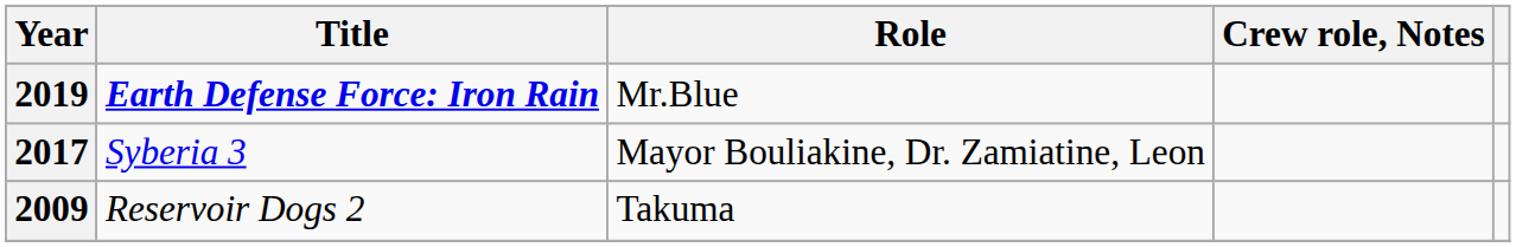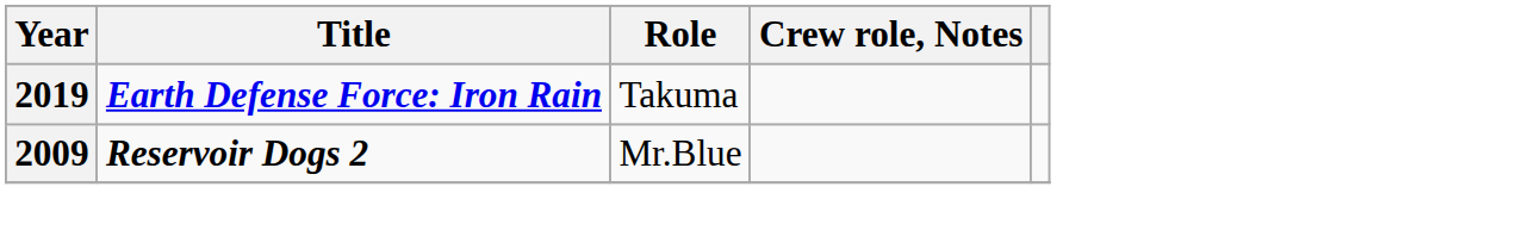2019 | Role: Mr.Blue -> Takuma
- row: 2017 | Syberia 3 | Mayor Bouliakine, Dr. Zamiatine, Leon
2009 | Title: normal -> bold
2009 | Role: Takuma -> Mr.Blue
